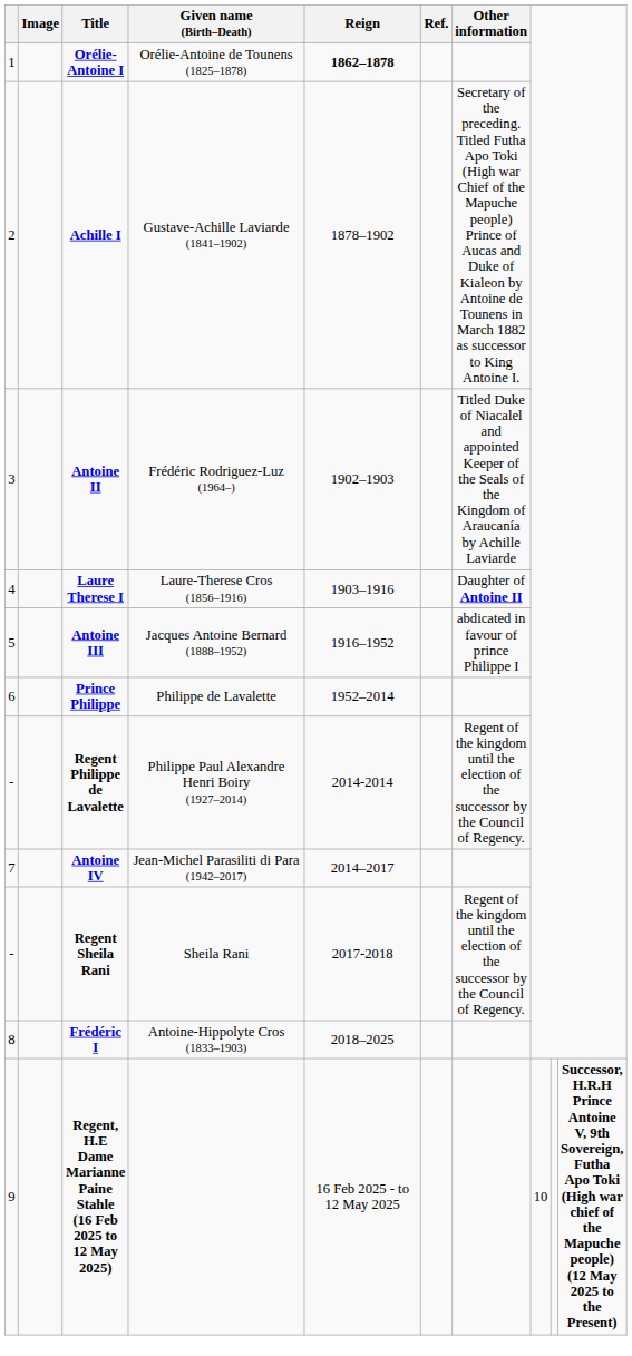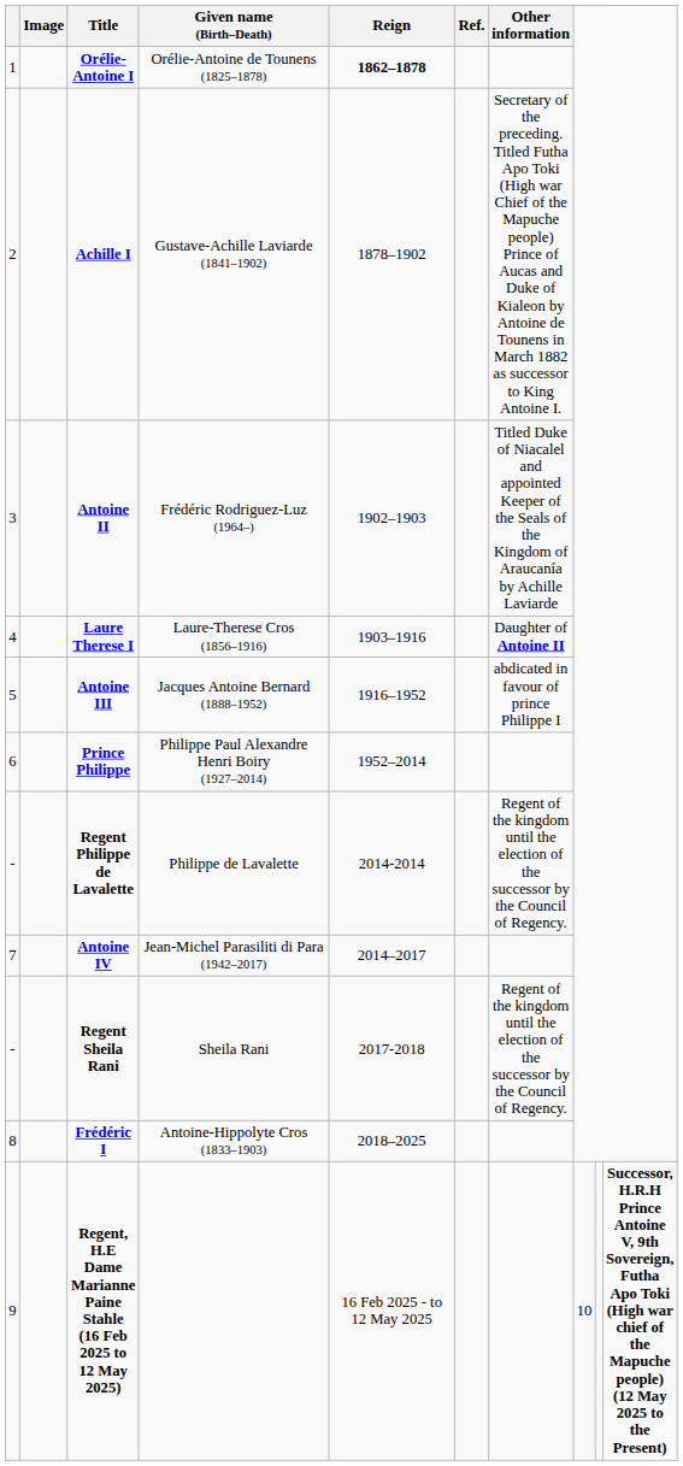Prince Philippe | Given name (Birth–Death): Philippe de Lavalette -> Philippe Paul Alexandre Henri Boiry (1927–2014)
Regent Philippe de Lavalette | Given name (Birth–Death): Philippe Paul Alexandre Henri Boiry (1927–2014) -> Philippe de Lavalette
